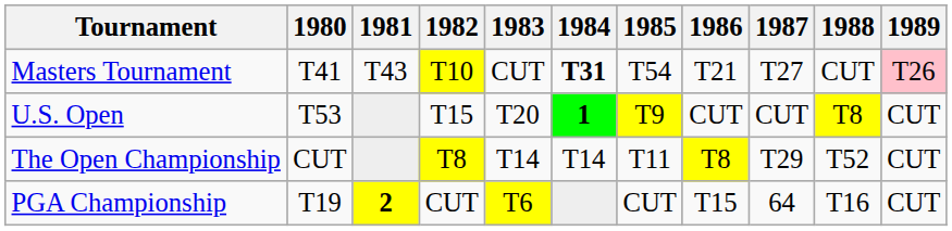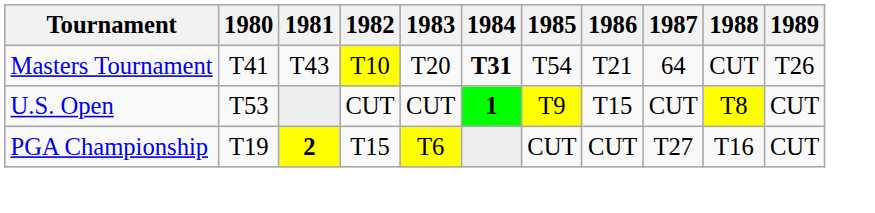Masters Tournament | 1983: CUT -> T20
Masters Tournament | 1987: T27 -> 64
Masters Tournament | 1989: pink background -> no background
U.S. Open | 1982: T15 -> CUT
U.S. Open | 1983: T20 -> CUT
U.S. Open | 1986: CUT -> T15
- row: The Open Championship | CUT | T8 | T14 | T14 | T11 | T8 | T29 | T52 | CUT
PGA Championship | 1982: CUT -> T15
PGA Championship | 1986: T15 -> CUT
PGA Championship | 1987: 64 -> T27
